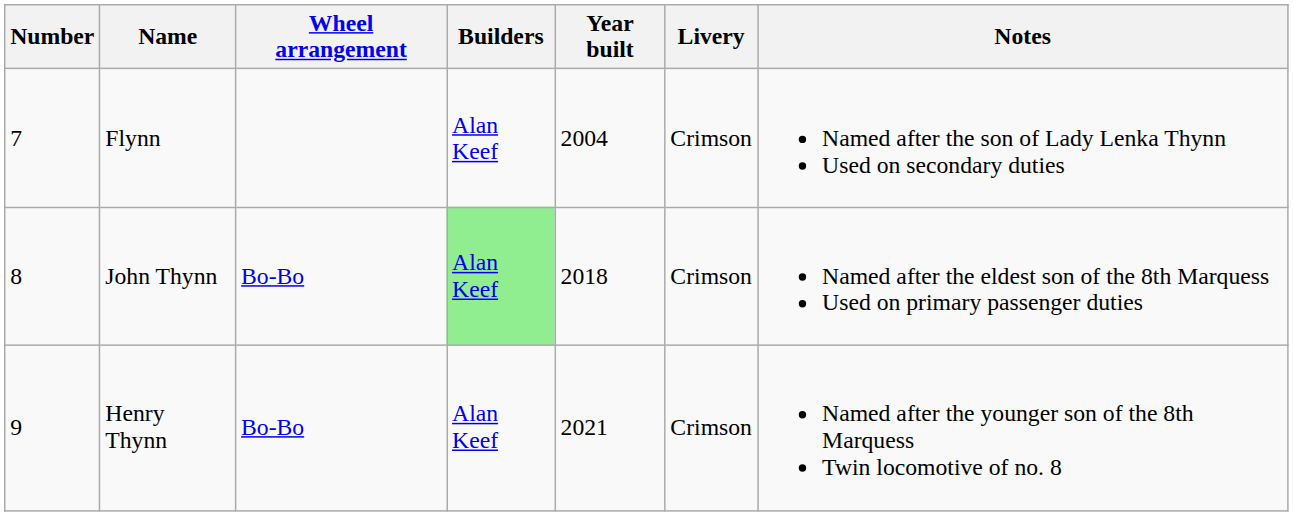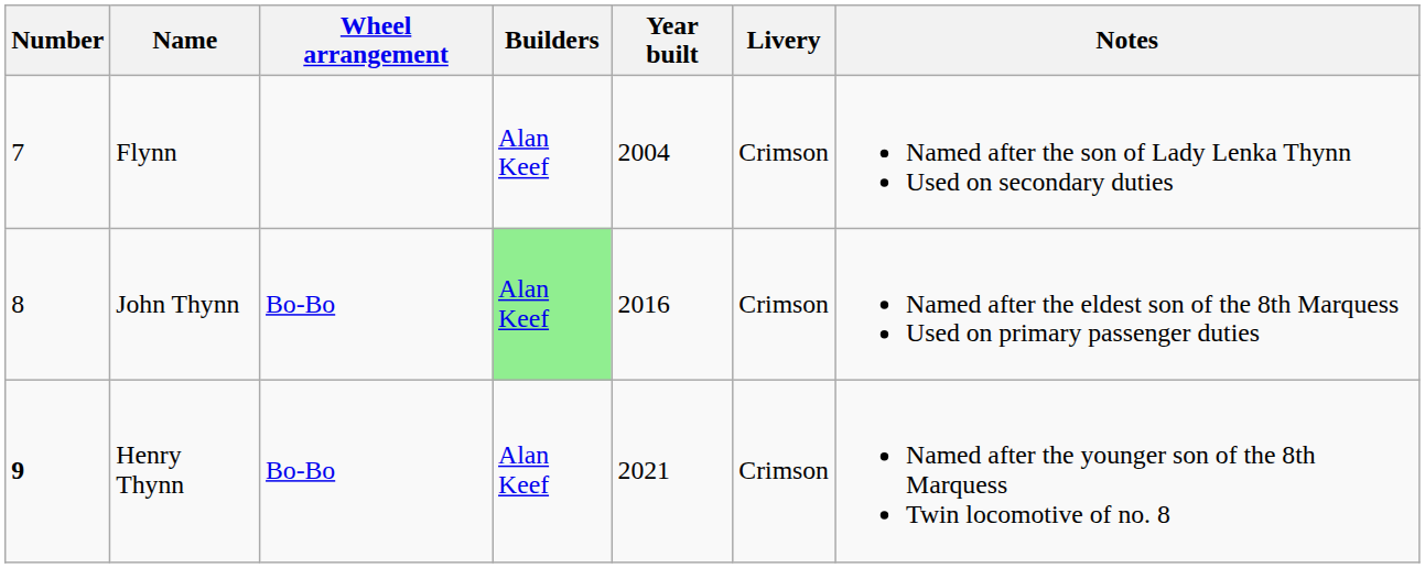John Thynn | Year built: 2018 -> 2016
Henry Thynn | Number: normal -> bold
